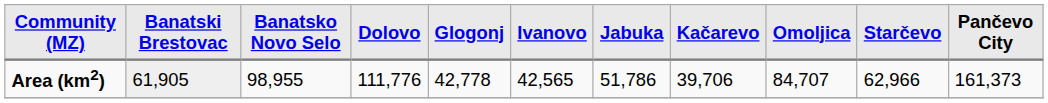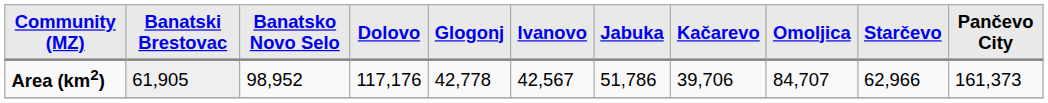Area (km2) | Banatsko Novo Selo: 98,955 -> 98,952
Area (km2) | Dolovo: 111,776 -> 117,176
Area (km2) | Ivanovo: 42,565 -> 42,567
